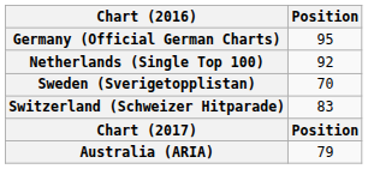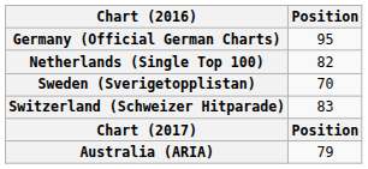Netherlands (Single Top 100) | Position: 92 -> 82
